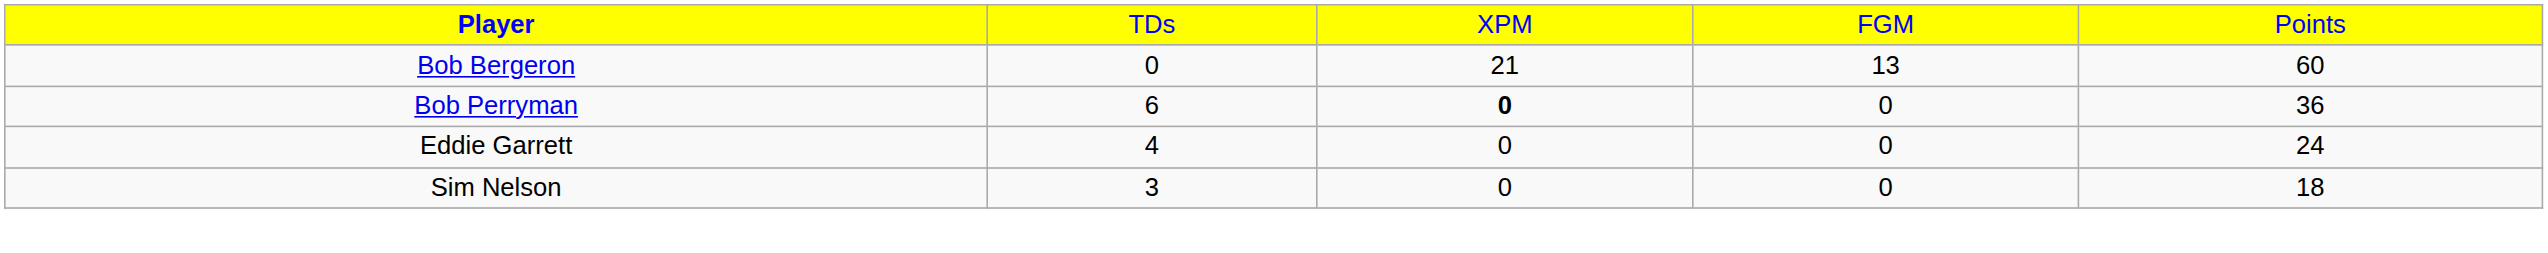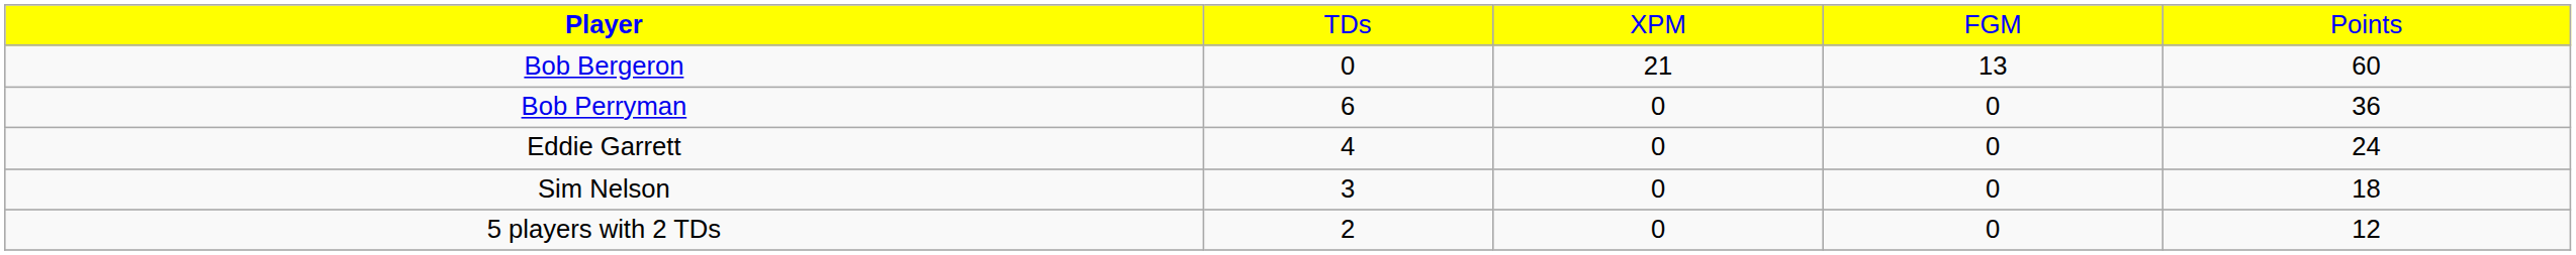Bob Perryman | column 3: bold -> normal
+ row: 5 players with 2 TDs | 2 | 0 | 0 | 12
